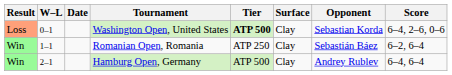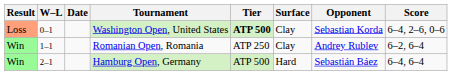Romanian Open, Romania | Opponent: Sebastián Báez -> Andrey Rublev
Hamburg Open, Germany | Surface: Clay -> Hard
Hamburg Open, Germany | Opponent: Andrey Rublev -> Sebastián Báez
